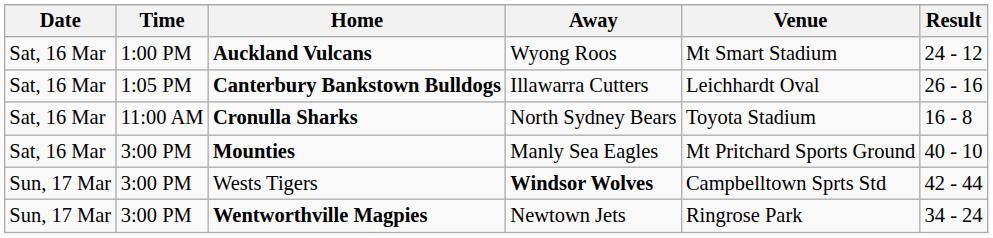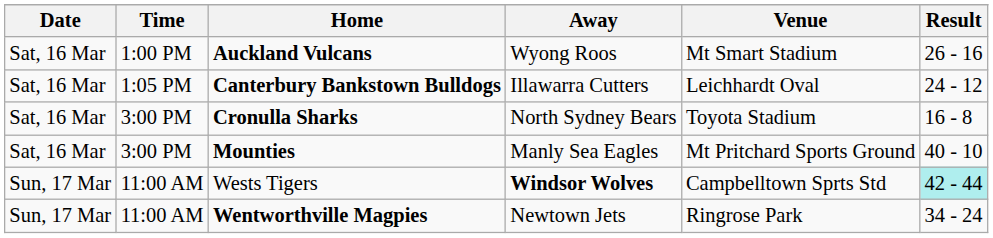Auckland Vulcans | Result: 24 - 12 -> 26 - 16
Canterbury Bankstown Bulldogs | Result: 26 - 16 -> 24 - 12
Cronulla Sharks | Time: 11:00 AM -> 3:00 PM
Wests Tigers | Time: 3:00 PM -> 11:00 AM
Wests Tigers | Result: no background -> paleturquoise background
Wentworthville Magpies | Time: 3:00 PM -> 11:00 AM
